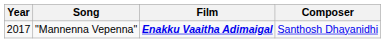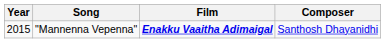"Mannenna Vepenna" | Year: 2017 -> 2015
